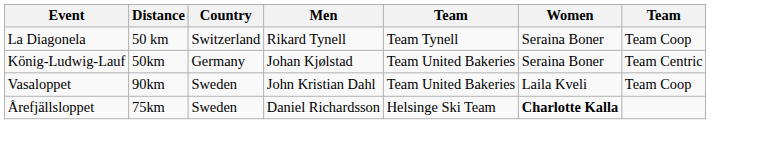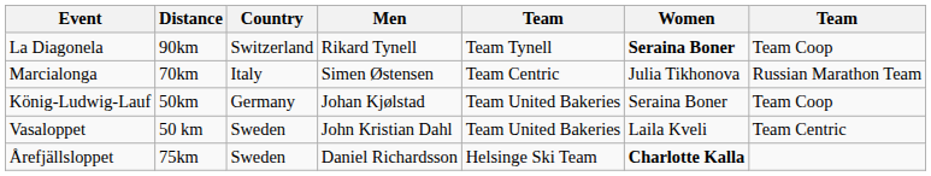La Diagonela | Distance: 50 km -> 90km
La Diagonela | Women: normal -> bold
+ row: Marcialonga | 70km | Italy | Simen Østensen | Team Centric | Julia Tikhonova | Russian Marathon Team
König-Ludwig-Lauf | column 7: Team Centric -> Team Coop
Vasaloppet | Distance: 90km -> 50 km
Vasaloppet | column 7: Team Coop -> Team Centric
